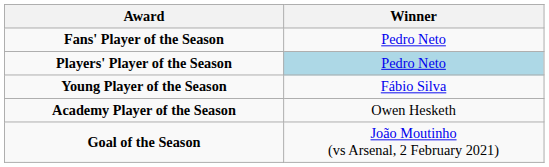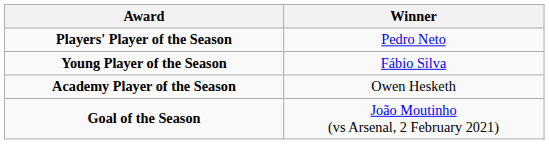- row: Fans' Player of the Season | Pedro Neto
Players' Player of the Season | Winner: lightblue background -> no background
